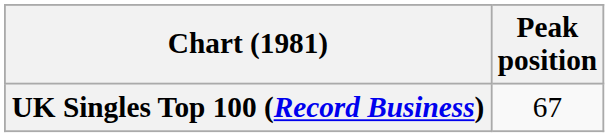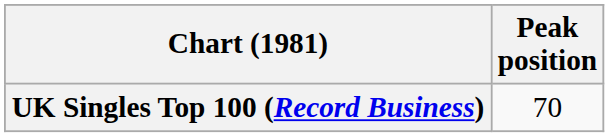UK Singles Top 100 (Record Business) | Peak position: 67 -> 70
